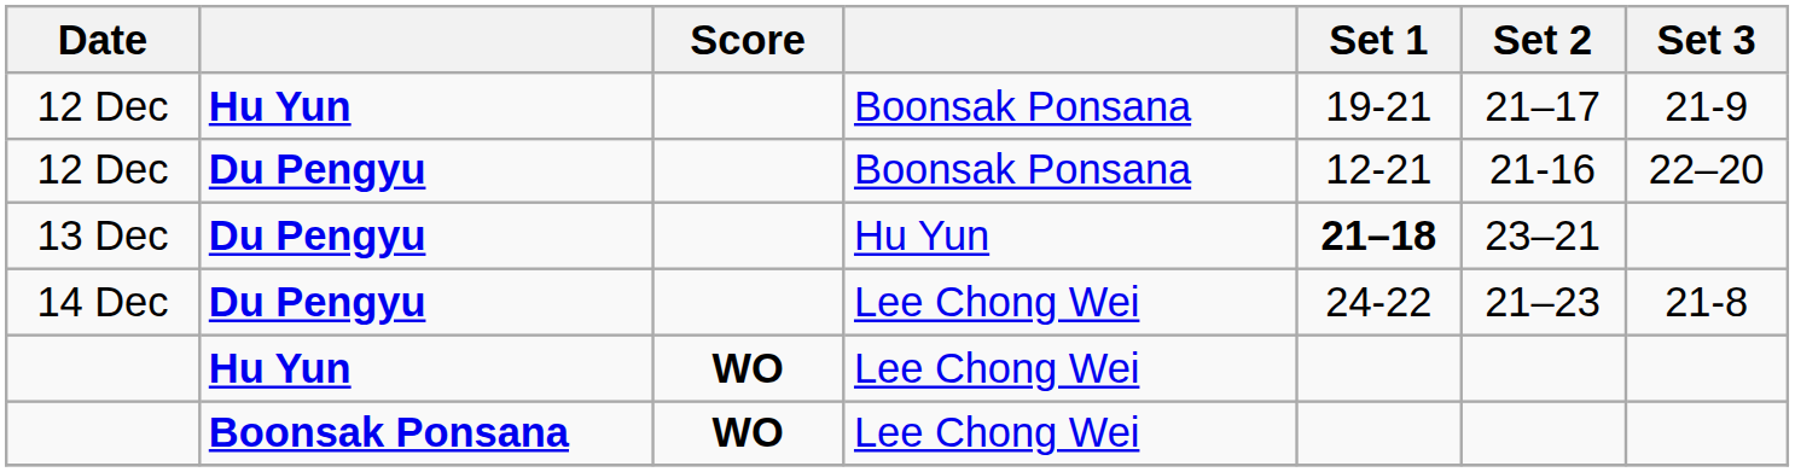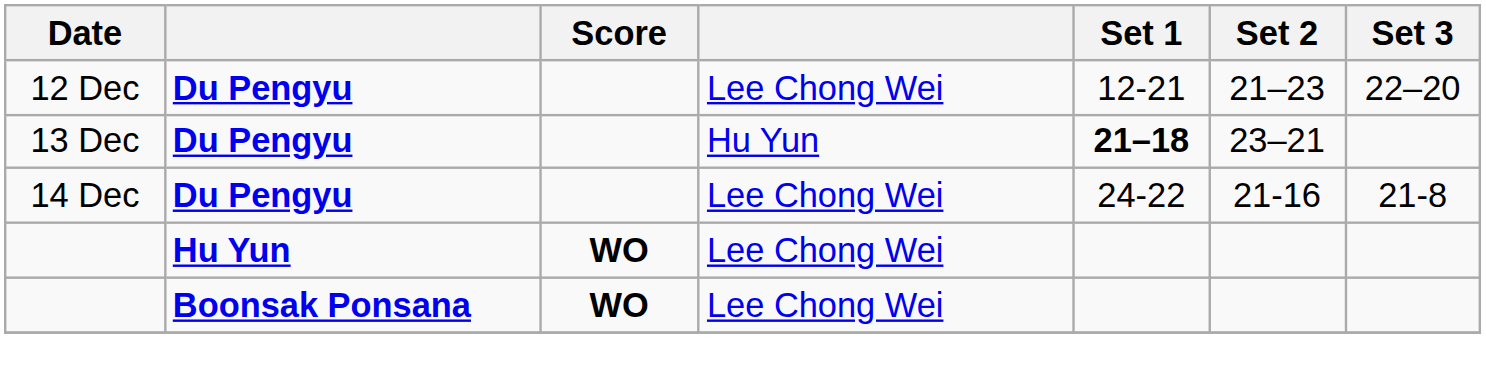- row: 12 Dec | Hu Yun | Boonsak Ponsana | 19-21 | 21–17 | 21-9
12 Dec / Du Pengyu | column 4: Boonsak Ponsana -> Lee Chong Wei
12 Dec / Du Pengyu | Set 2: 21-16 -> 21–23
14 Dec | Set 2: 21–23 -> 21-16
